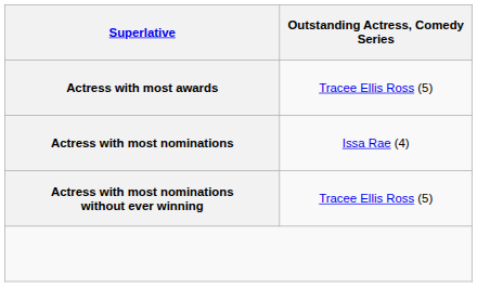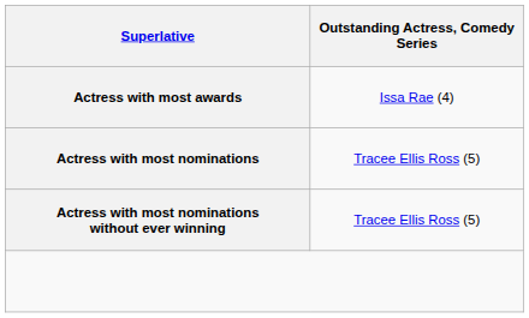Actress with most awards | column 2: Tracee Ellis Ross (5) -> Issa Rae (4)
Actress with most nominations | column 2: Issa Rae (4) -> Tracee Ellis Ross (5)
